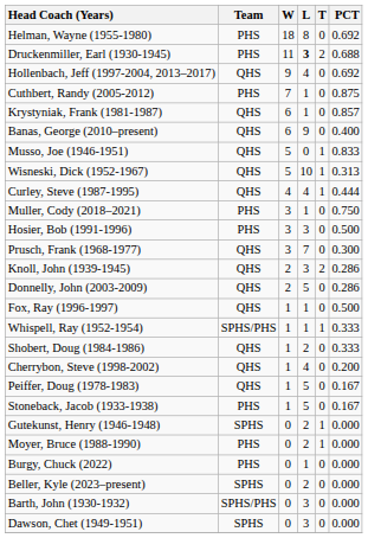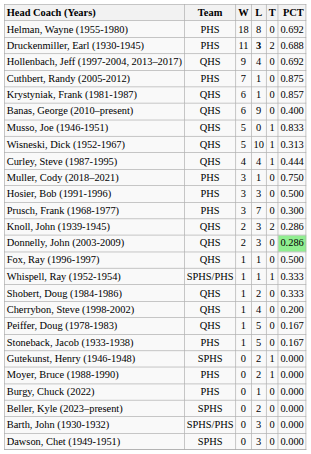Prusch, Frank (1968-1977) | Team: QHS -> PHS
Donnelly, John (2003-2009) | L: 5 -> 3
Donnelly, John (2003-2009) | PCT: no background -> lightgreen background
